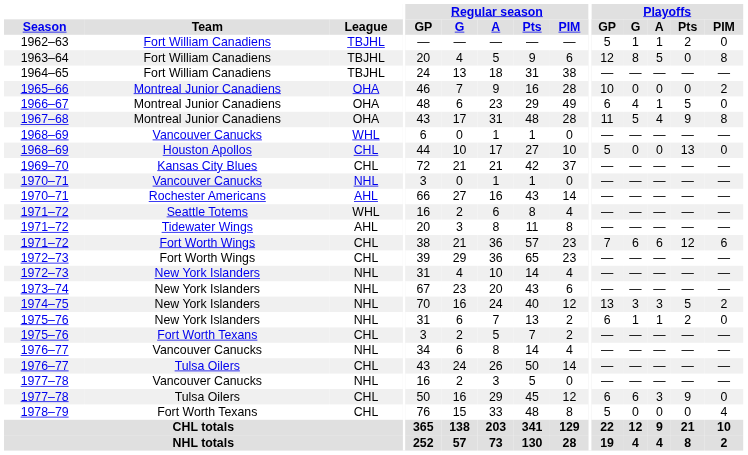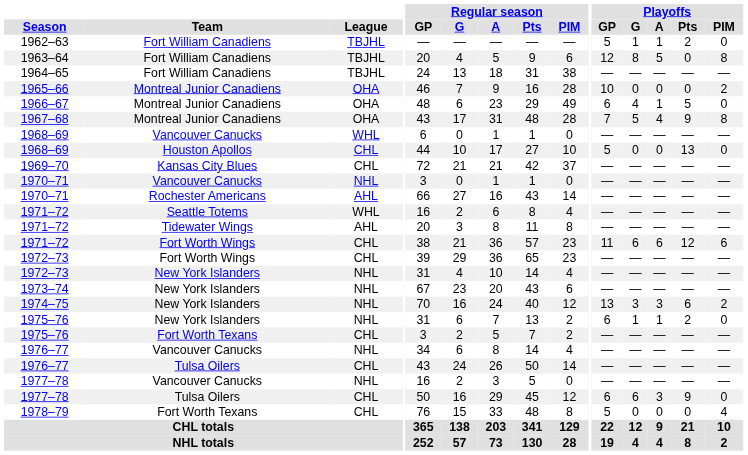1967–68 | Playoffs / GP: 11 -> 7
1971–72 / Fort Worth Wings | Playoffs / GP: 7 -> 11
1974–75 | Playoffs / Pts: 5 -> 6
